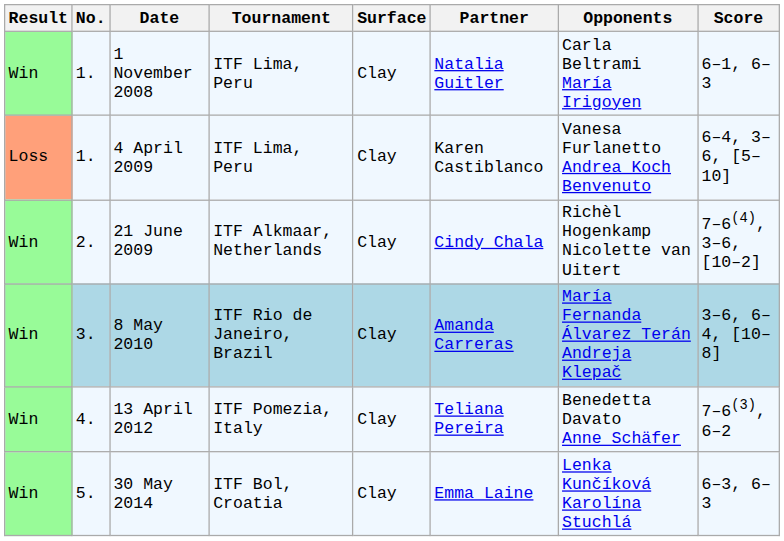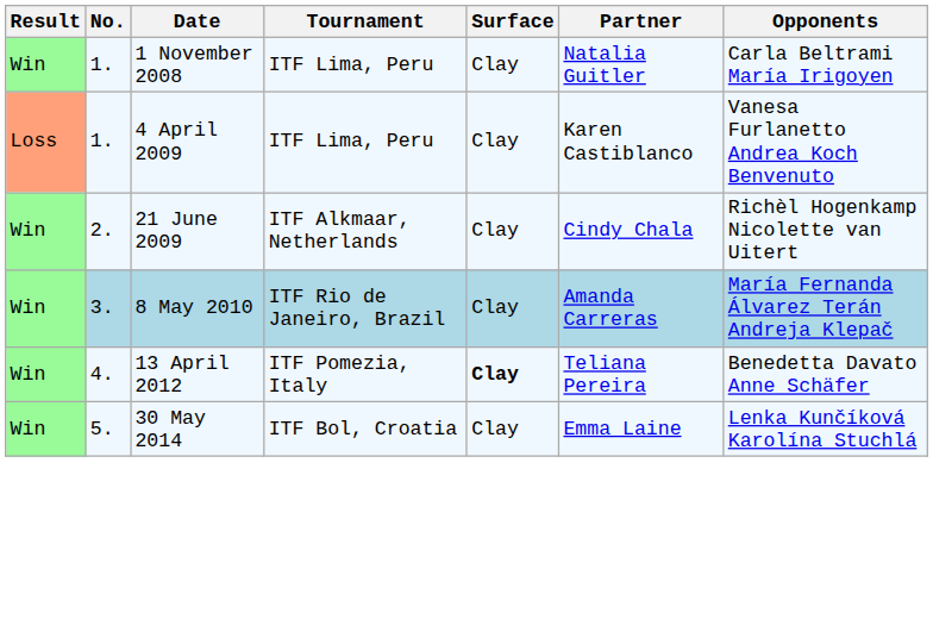- column: Score | 6–1, 6–3 | 6–4, 3–6, [5–10] | 7–6(4), 3–6, [10–2] | 3–6, 6–4, [10–8] | 7–6(3), 6–2 | 6–3, 6–3
13 April 2012 | Surface: normal -> bold
